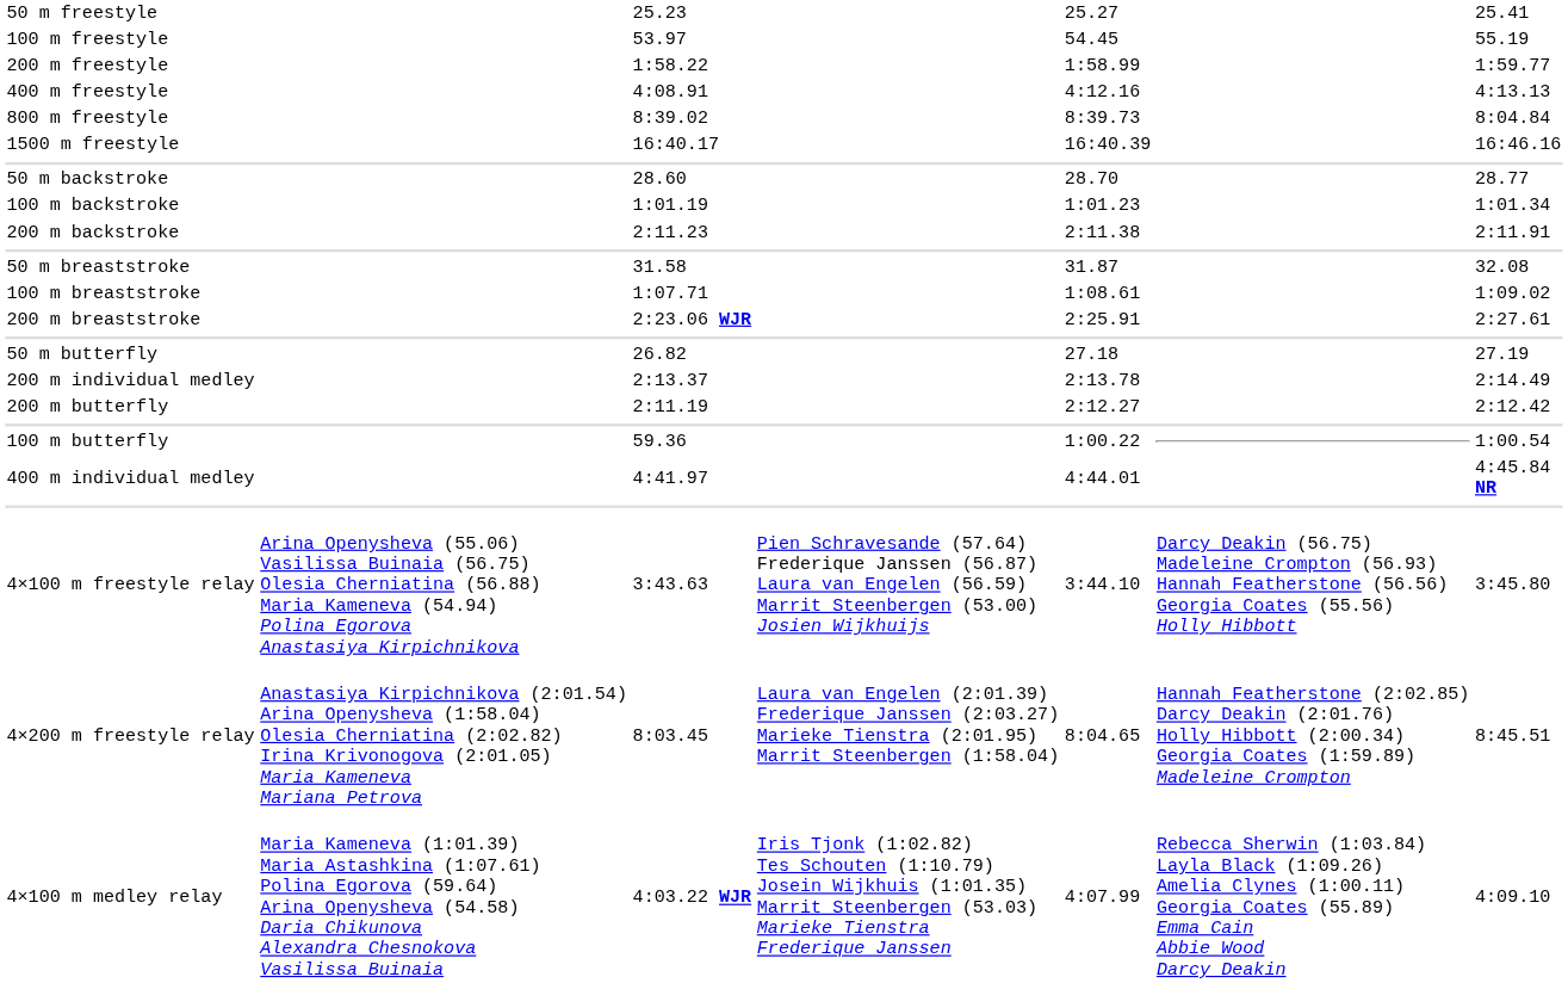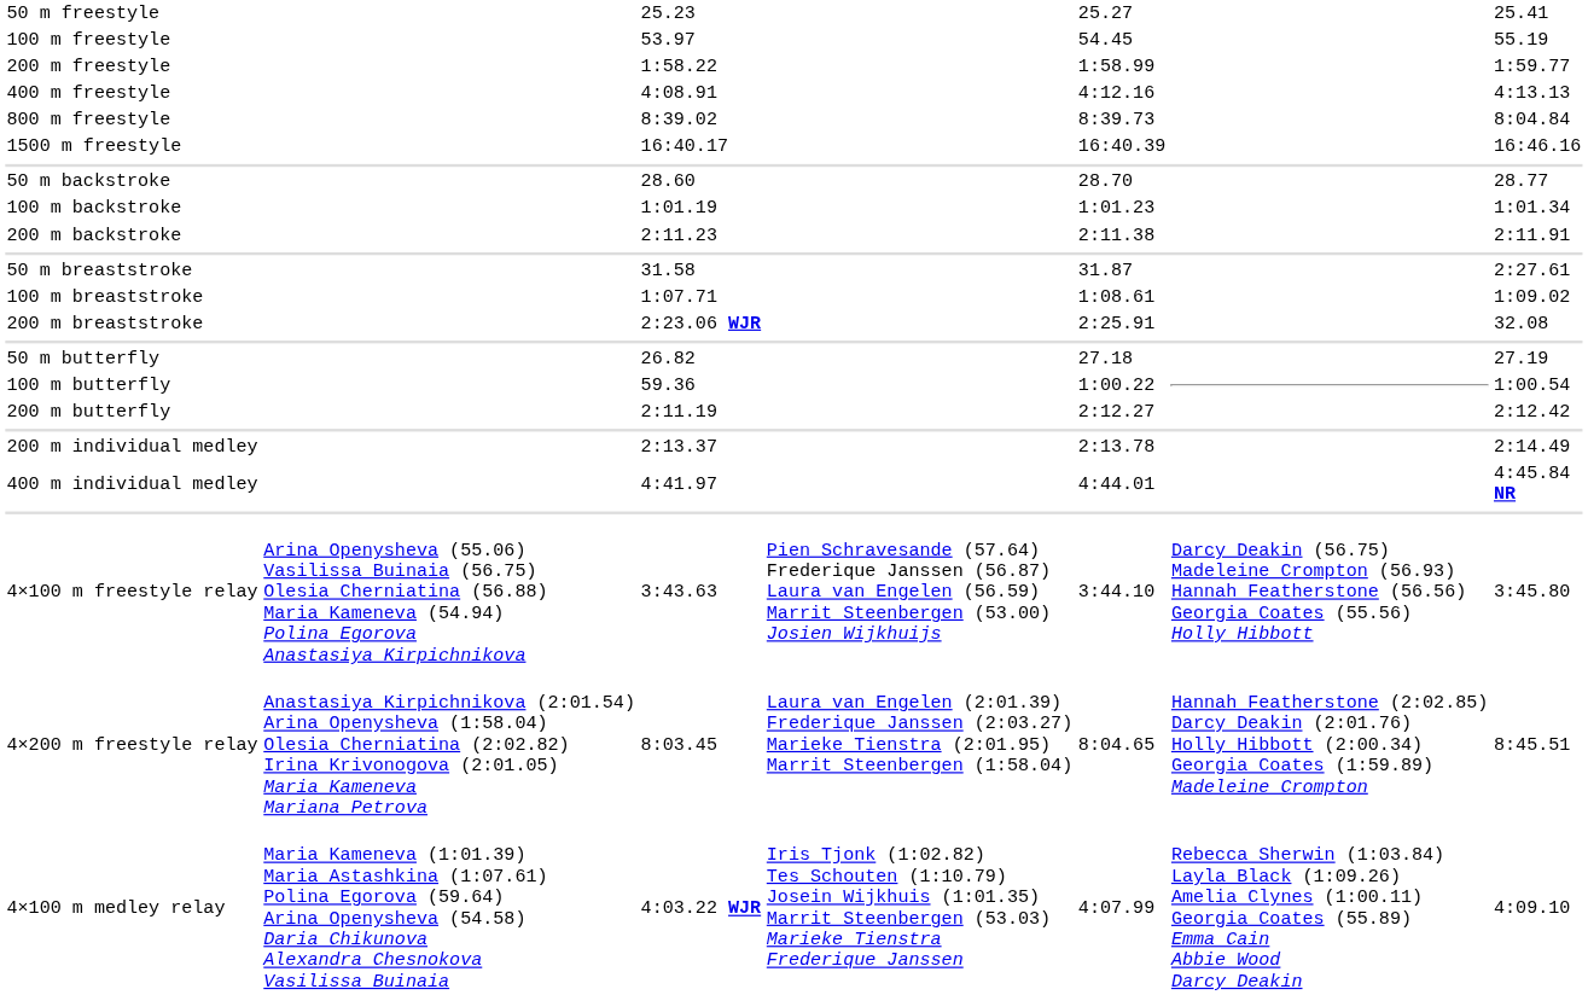50 m breaststroke | column 7: 32.08 -> 2:27.61
200 m breaststroke | column 7: 2:27.61 -> 32.08
rows swapped: 100 m butterfly <-> 200 m individual medley
